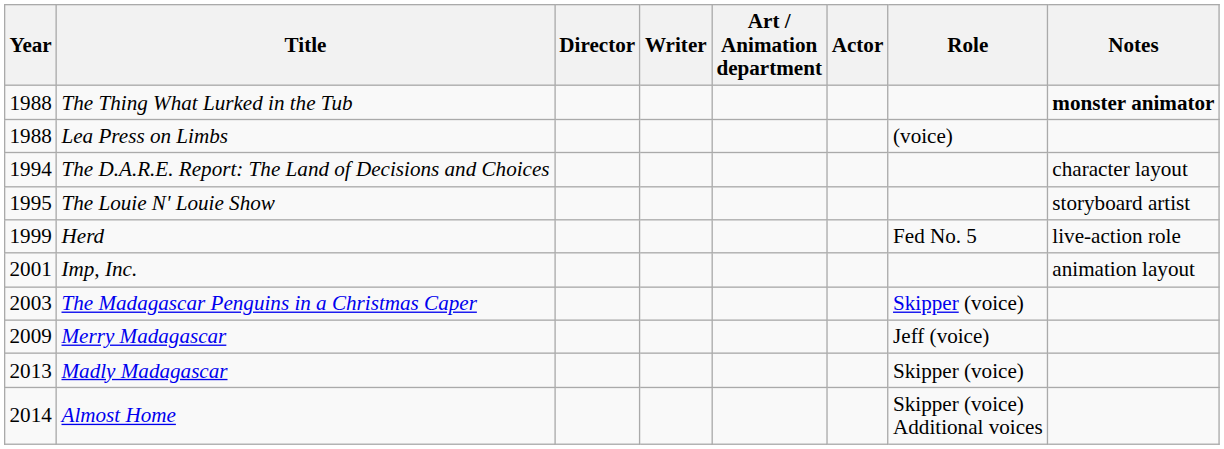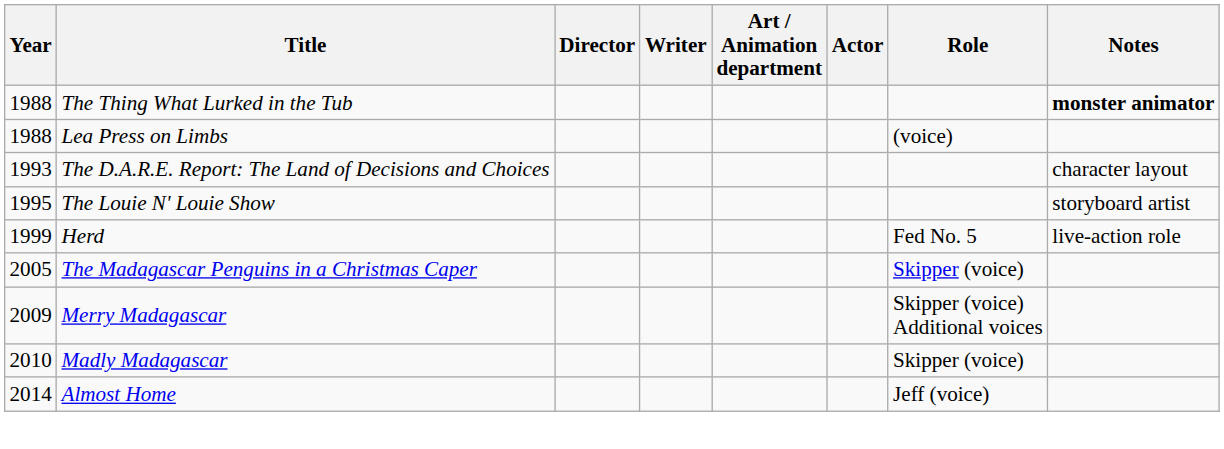The D.A.R.E. Report: The Land of Decisions and Choices | Year: 1994 -> 1993
- row: 2001 | Imp, Inc. | animation layout
The Madagascar Penguins in a Christmas Caper | Year: 2003 -> 2005
Merry Madagascar | Role: Jeff (voice) -> Skipper (voice) Additional voices
Madly Madagascar | Year: 2013 -> 2010
Almost Home | Role: Skipper (voice) Additional voices -> Jeff (voice)
